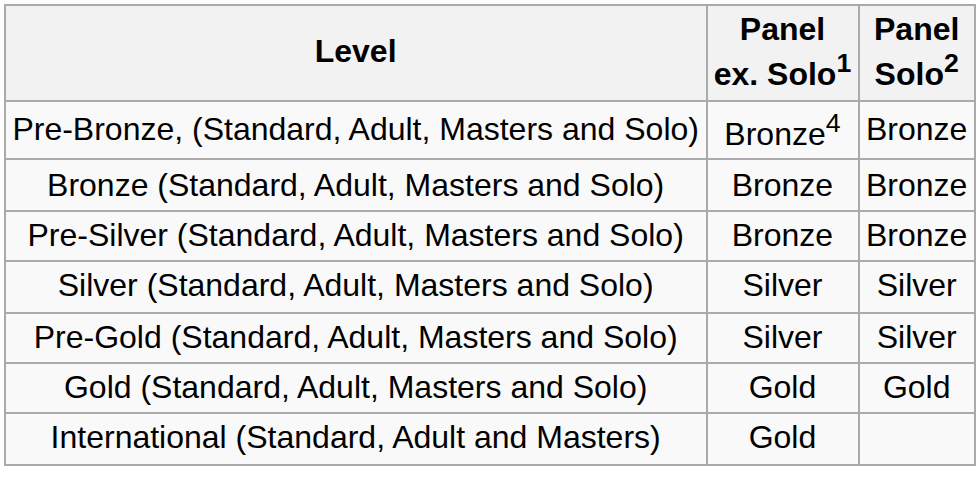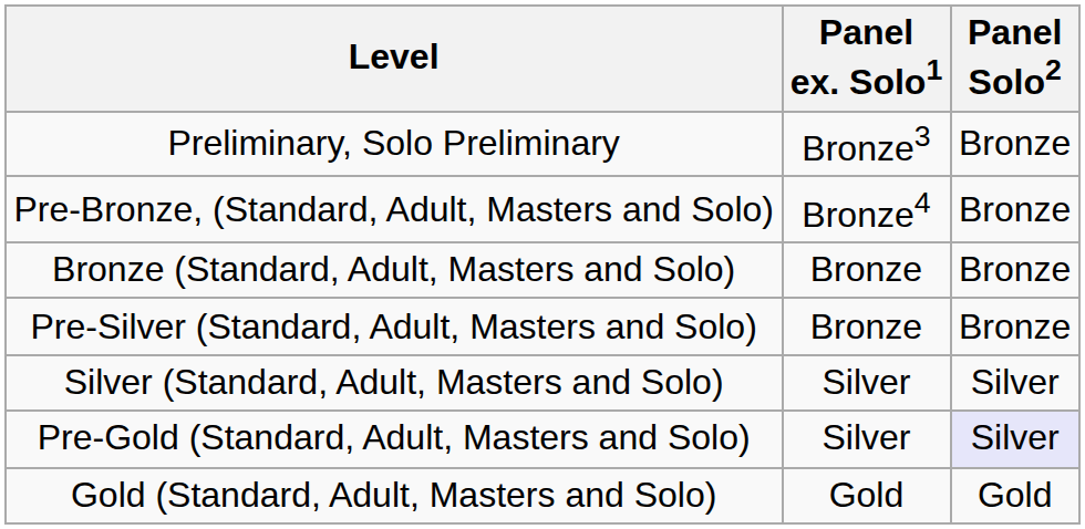+ row: Preliminary, Solo Preliminary | Bronze3 | Bronze
Pre-Gold (Standard, Adult, Masters and Solo) | Panel Solo2: no background -> lavender background
- row: International (Standard, Adult and Masters) | Gold
